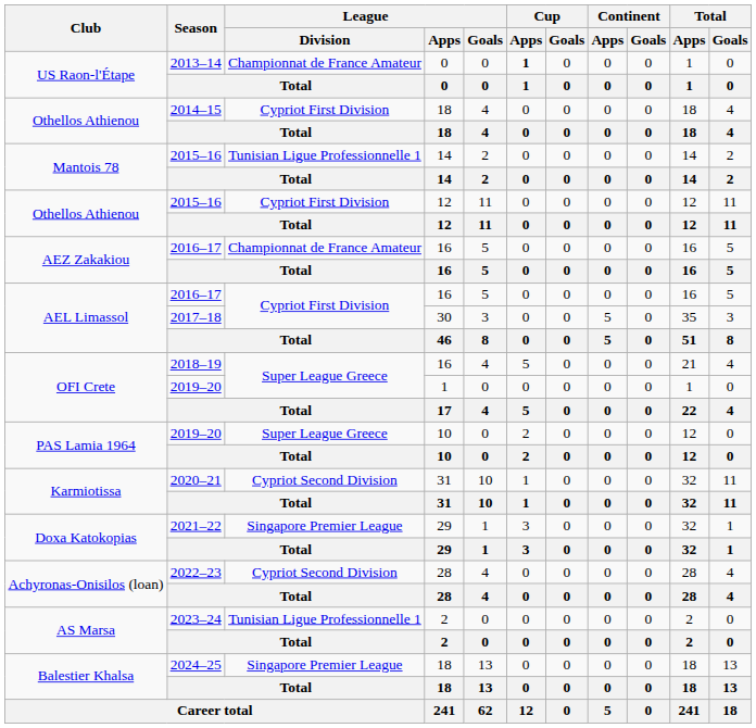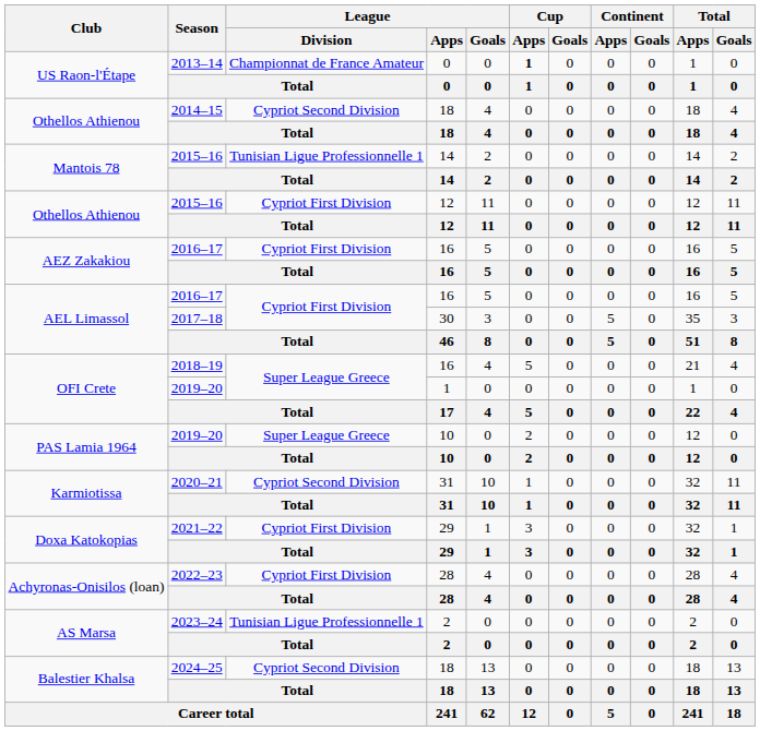Othellos Athienou / 2014–15 | League / Division: Cypriot First Division -> Cypriot Second Division
AEZ Zakakiou / 2016–17 | League / Division: Championnat de France Amateur -> Cypriot First Division
Doxa Katokopias / 2021–22 | League / Division: Singapore Premier League -> Cypriot First Division
Achyronas-Onisilos (loan) / 2022–23 | League / Division: Cypriot Second Division -> Cypriot First Division
Balestier Khalsa / 2024–25 | League / Division: Singapore Premier League -> Cypriot Second Division
